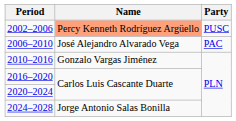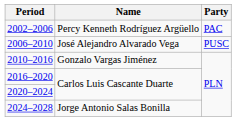2002–2006 | Name: lightsalmon background -> no background
2002–2006 | Party: PUSC -> PAC
2006–2010 | Party: PAC -> PUSC
